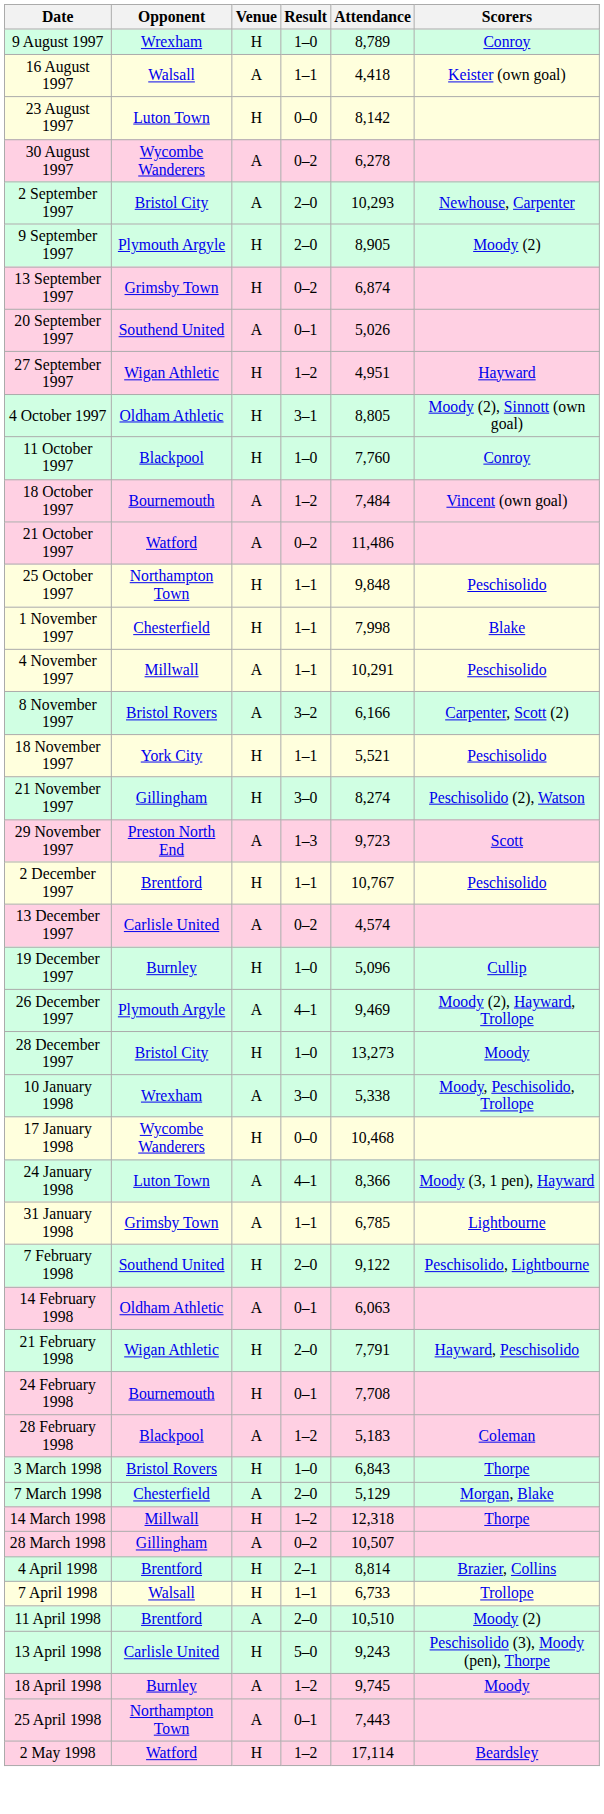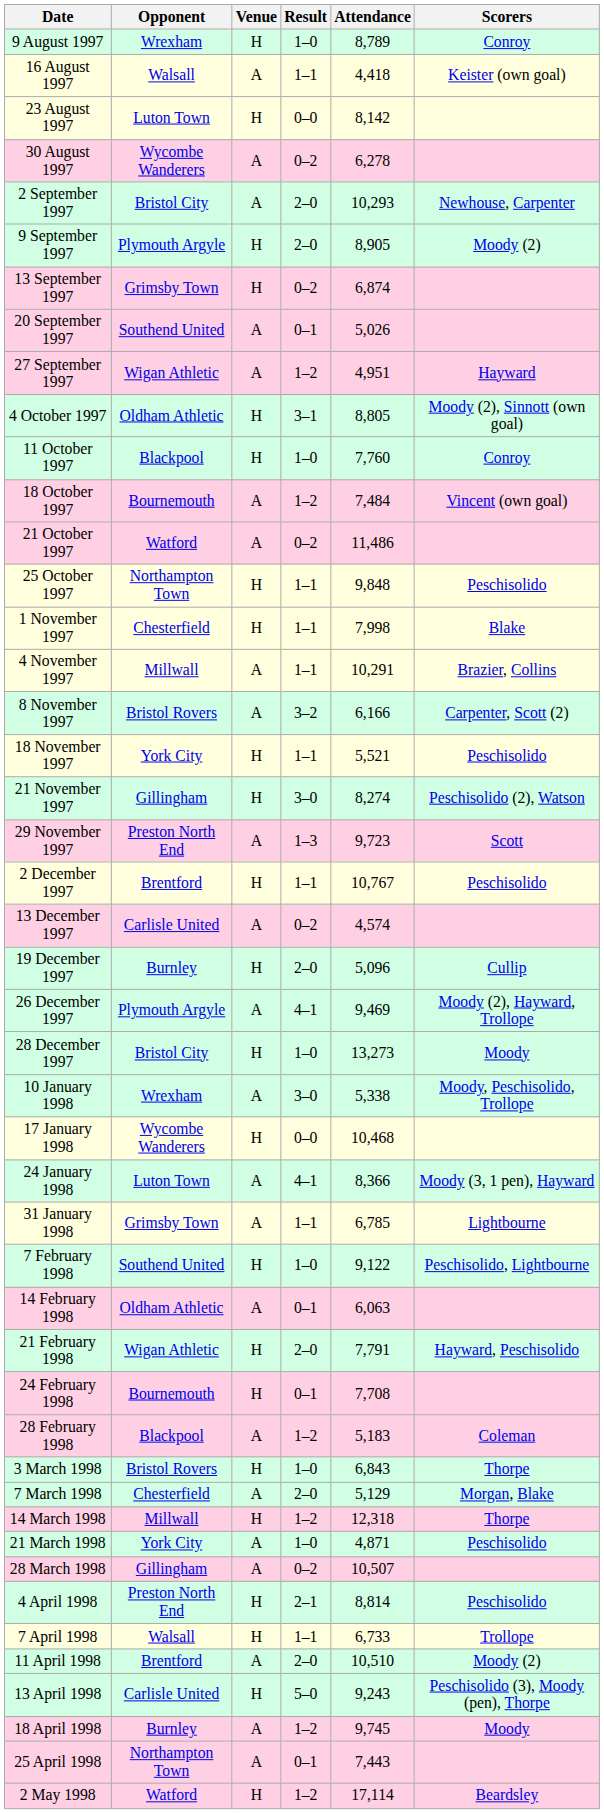27 September 1997 | Venue: H -> A
4 November 1997 | Scorers: Peschisolido -> Brazier, Collins
19 December 1997 | Result: 1–0 -> 2–0
7 February 1998 | Result: 2–0 -> 1–0
+ row: 21 March 1998 | York City | A | 1–0 | 4,871 | Peschisolido
4 April 1998 | Opponent: Brentford -> Preston North End
4 April 1998 | Scorers: Brazier, Collins -> Peschisolido
